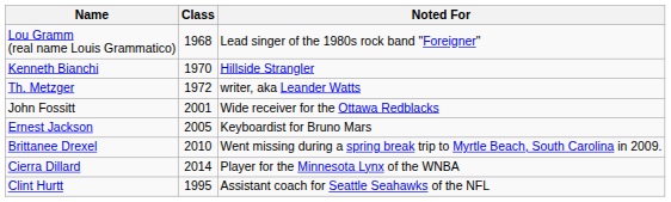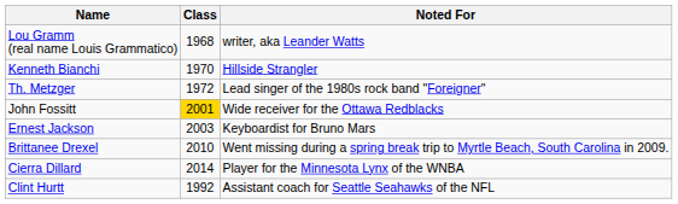Lou Gramm (real name Louis Grammatico) | Noted For: Lead singer of the 1980s rock band "Foreigner" -> writer, aka Leander Watts
Th. Metzger | Noted For: writer, aka Leander Watts -> Lead singer of the 1980s rock band "Foreigner"
John Fossitt | Class: no background -> gold background
Ernest Jackson | Class: 2005 -> 2003
Clint Hurtt | Class: 1995 -> 1992
